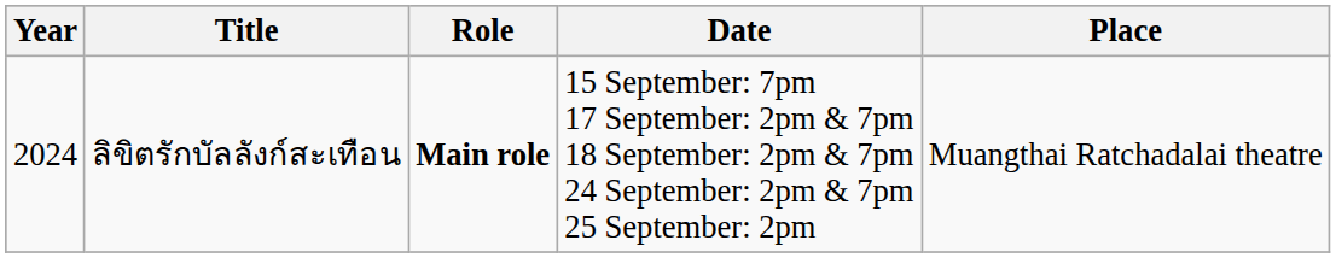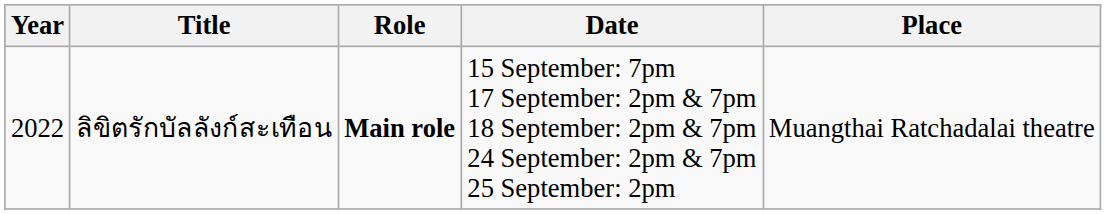ลิขิตรักบัลลังก์สะเทือน | Year: 2024 -> 2022
